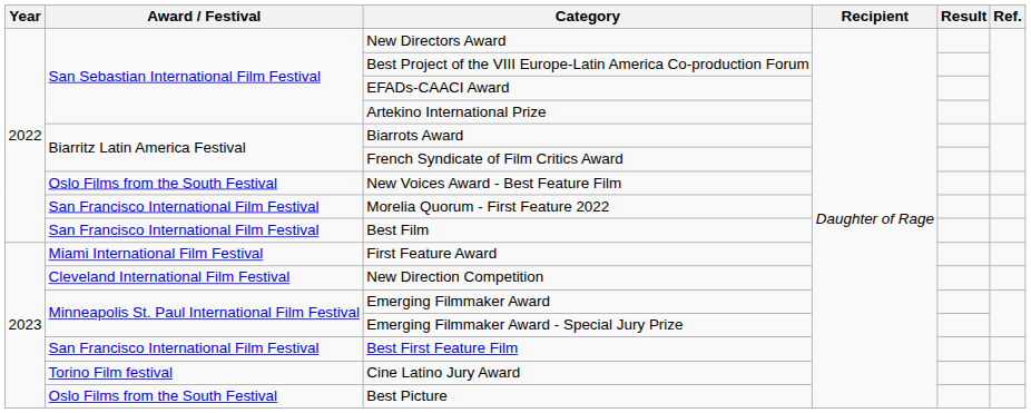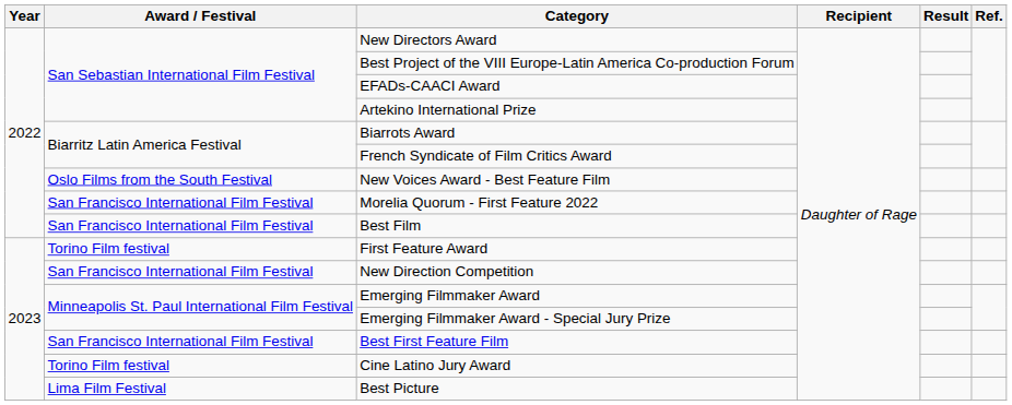First Feature Award | Award / Festival: Miami International Film Festival -> Torino Film festival
New Direction Competition | Award / Festival: Cleveland International Film Festival -> San Francisco International Film Festival
Best Picture | Award / Festival: Oslo Films from the South Festival -> Lima Film Festival
